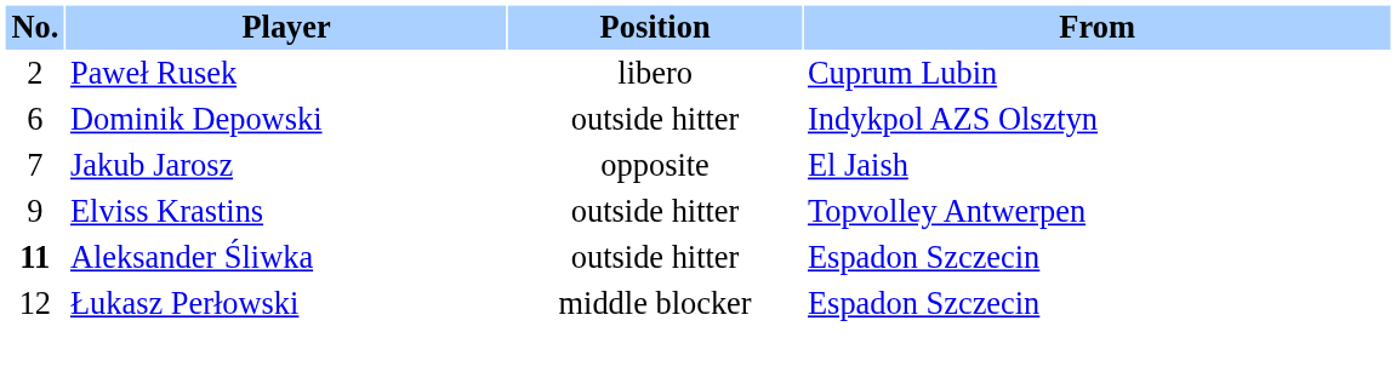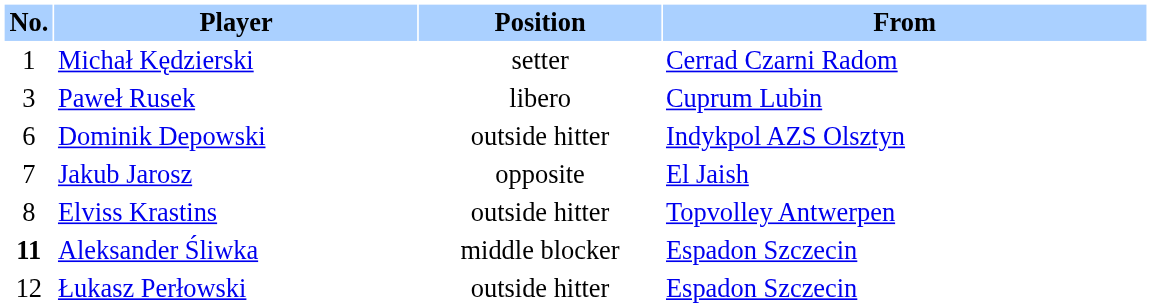+ row: 1 | Michał Kędzierski | setter | Cerrad Czarni Radom
Paweł Rusek | No.: 2 -> 3
Elviss Krastins | No.: 9 -> 8
Aleksander Śliwka | Position: outside hitter -> middle blocker
Łukasz Perłowski | Position: middle blocker -> outside hitter
